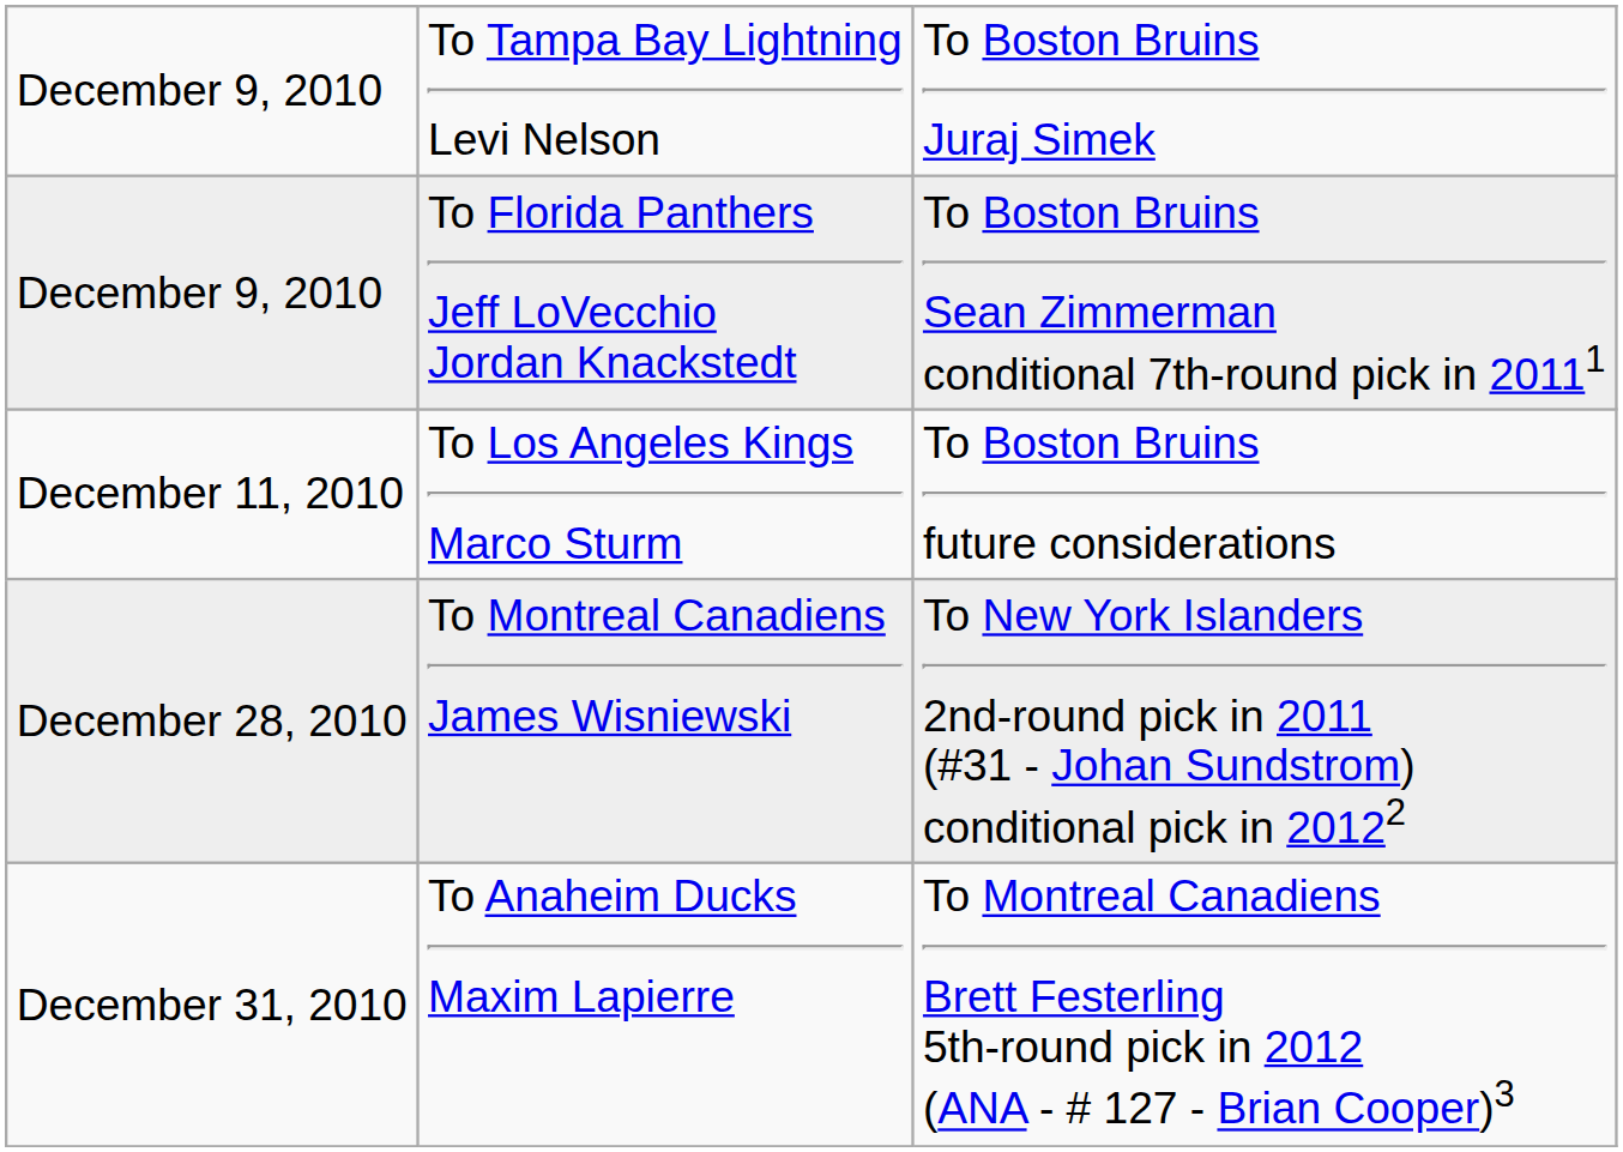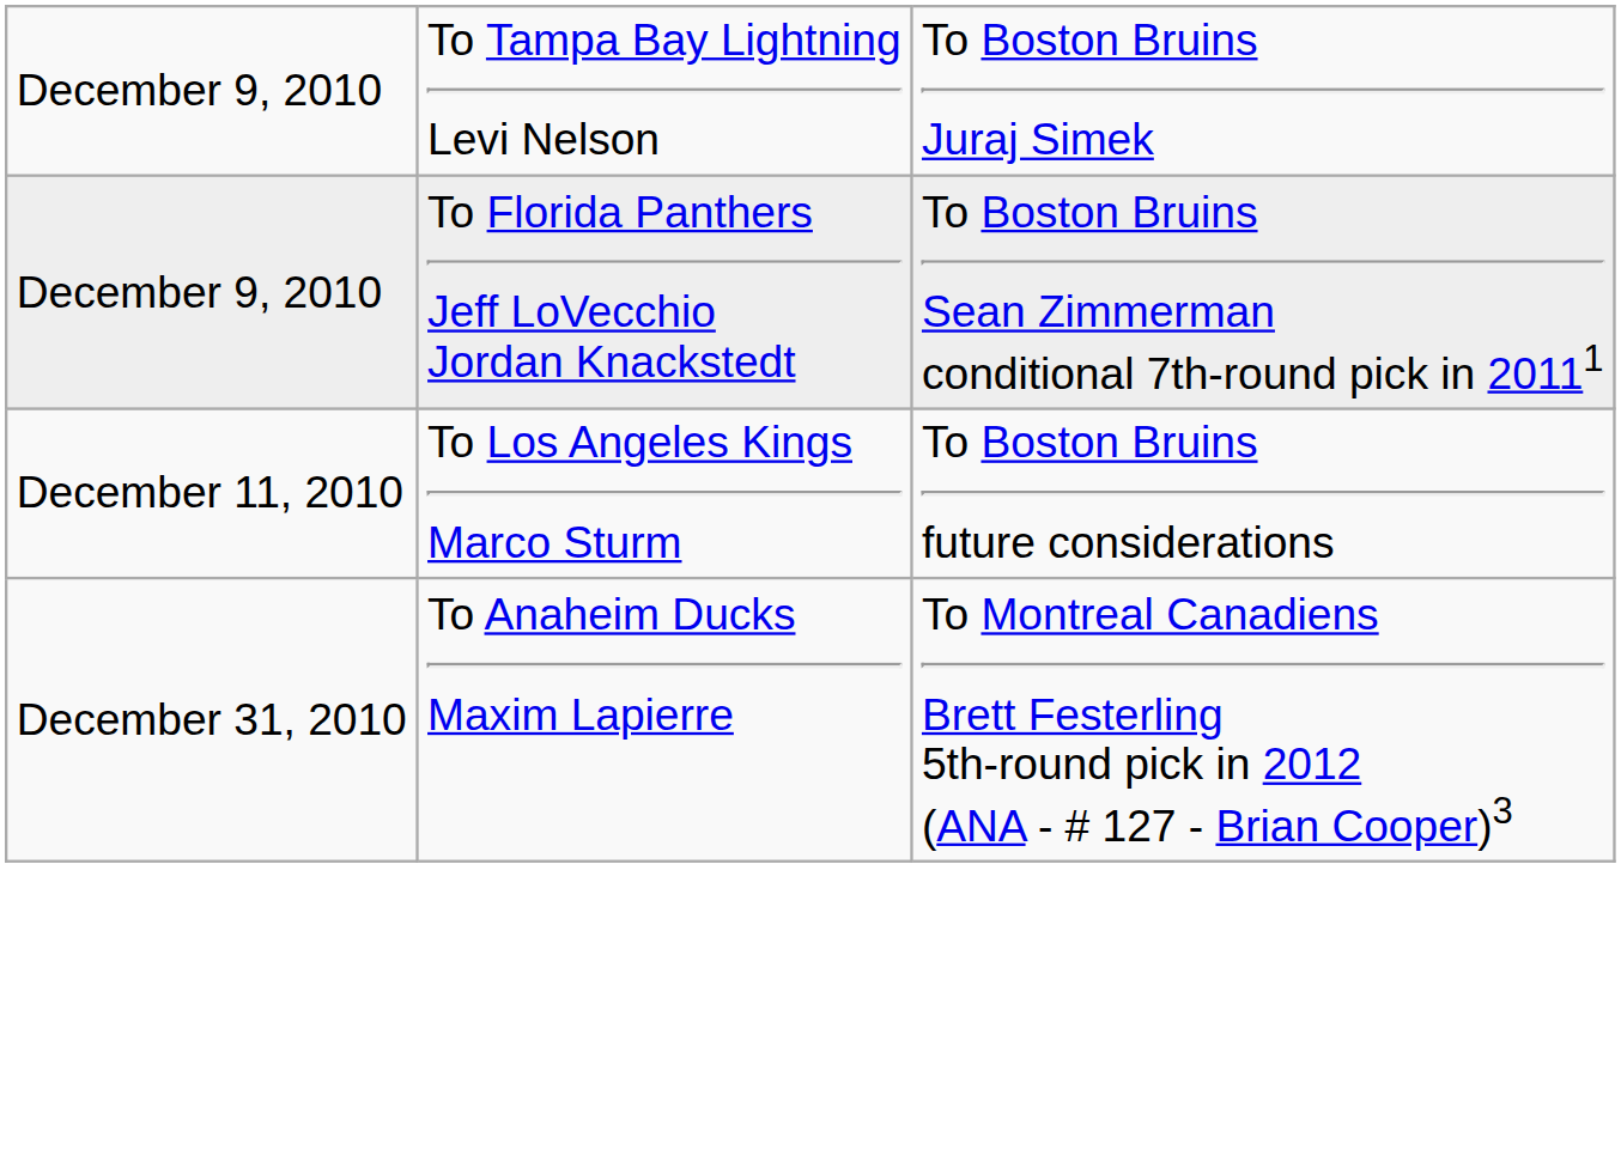- row: December 28, 2010 | To Montreal Canadiens James Wisniewski | To New York Islanders 2nd-round pick in 2011 (#31 - Johan Sundstrom) conditional pick in 20122
